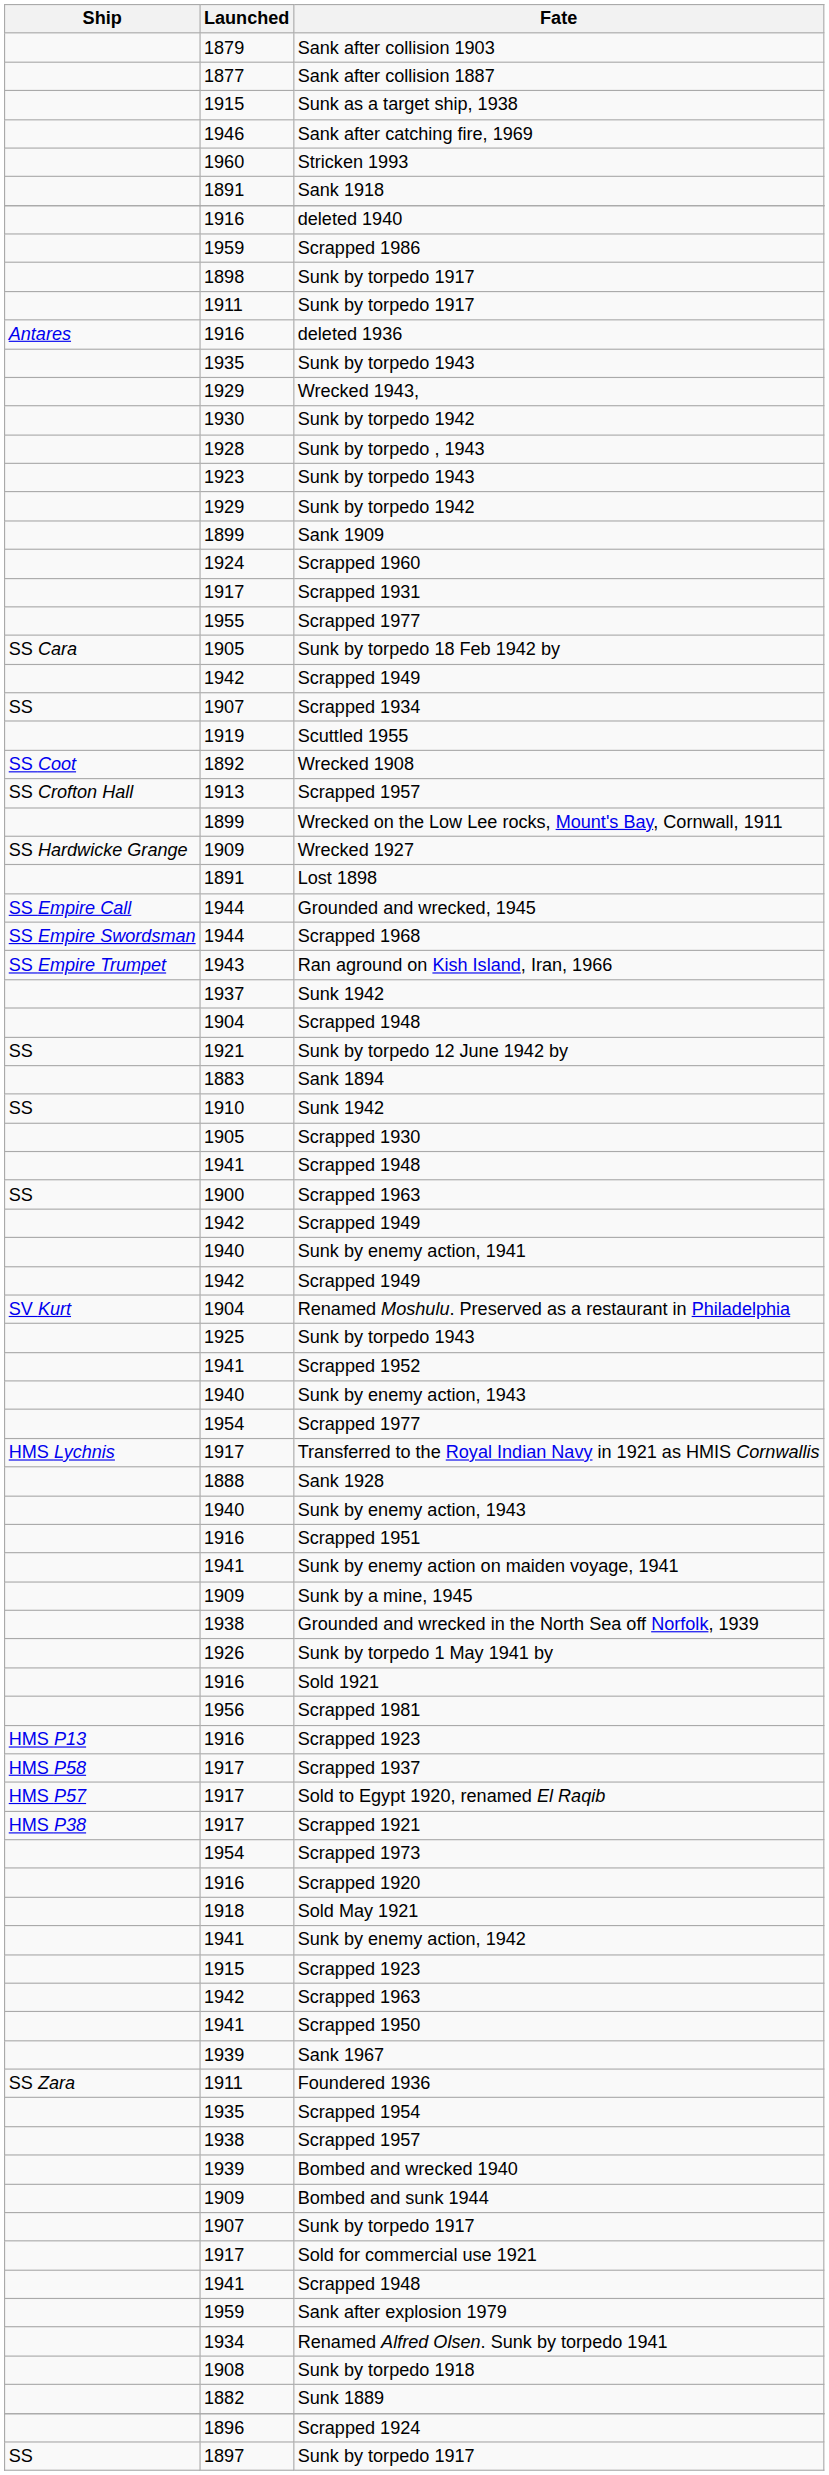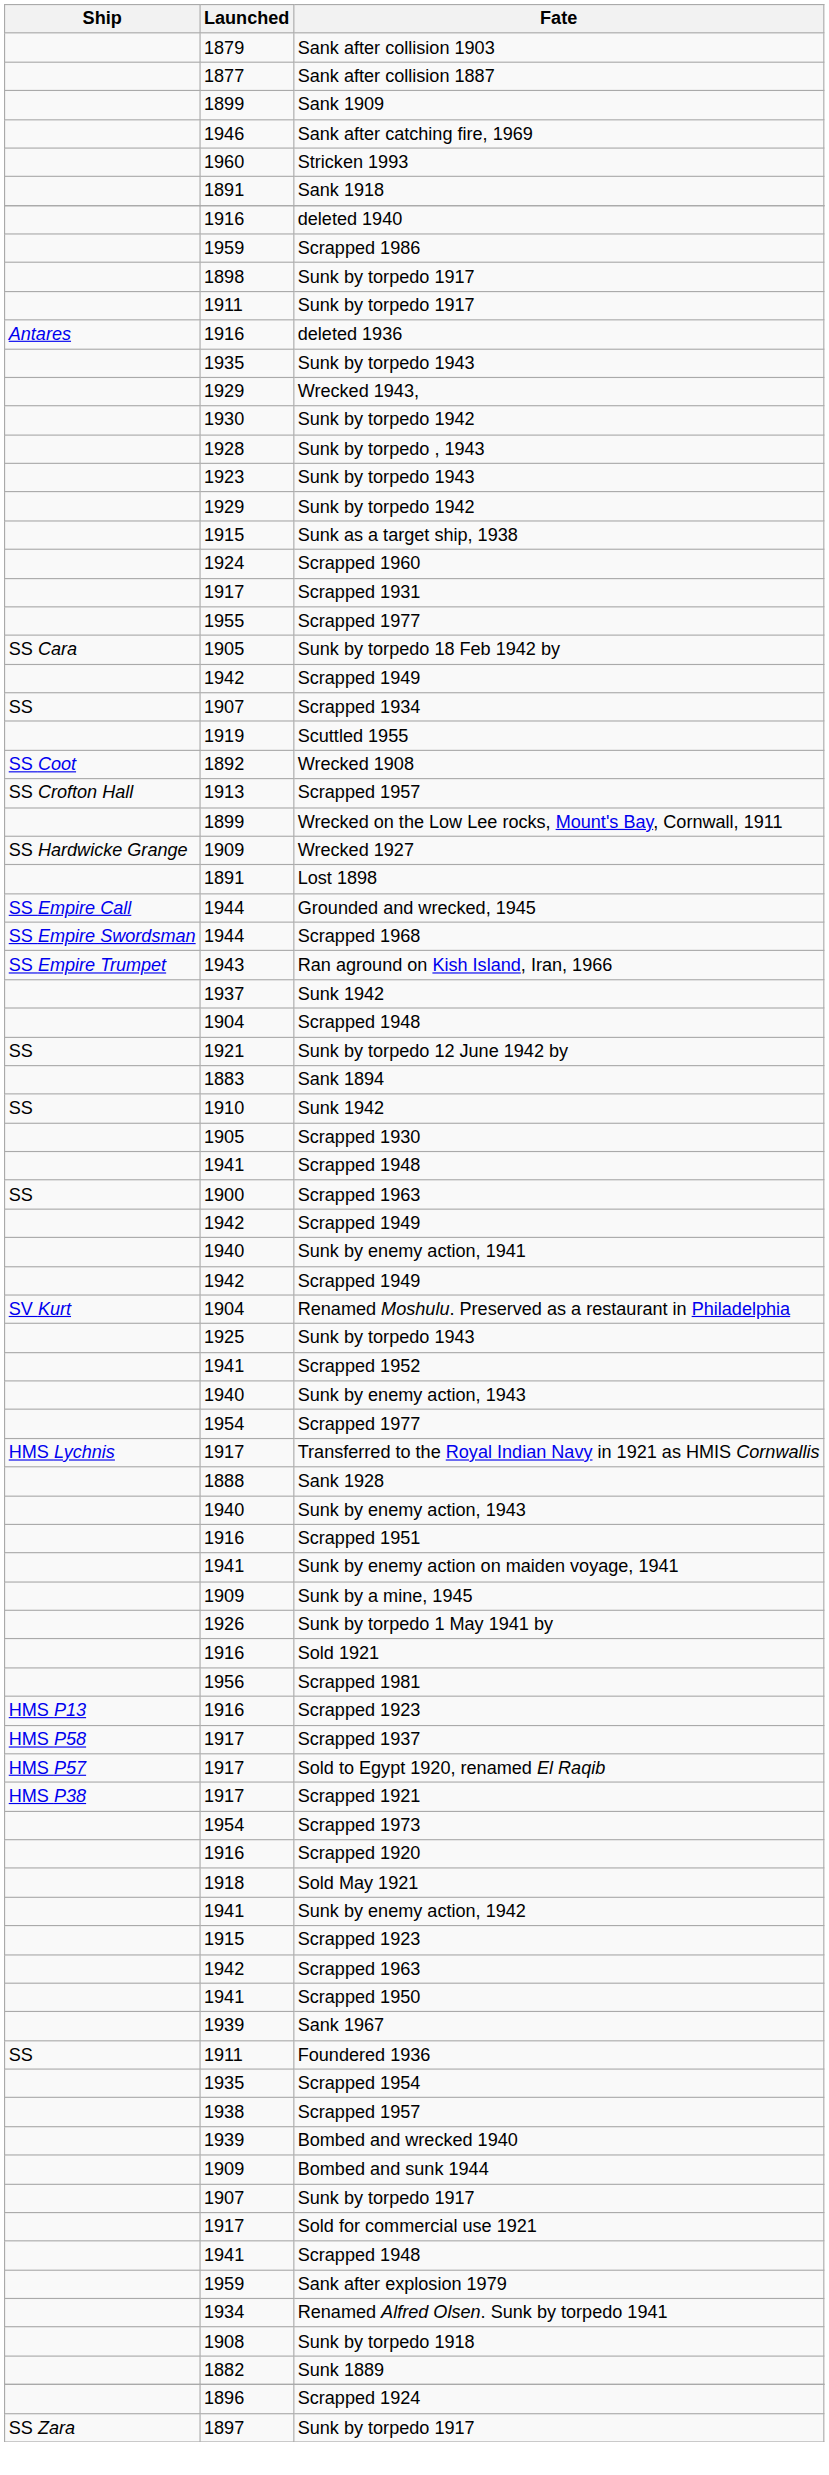rows swapped: Sank 1909 <-> Sunk as a target ship, 1938
- row: 1938 | Grounded and wrecked in the North Sea off Norfolk, 1939
Foundered 1936 | Ship: SS Zara -> SS
1897 / Sunk by torpedo 1917 | Ship: SS -> SS Zara
